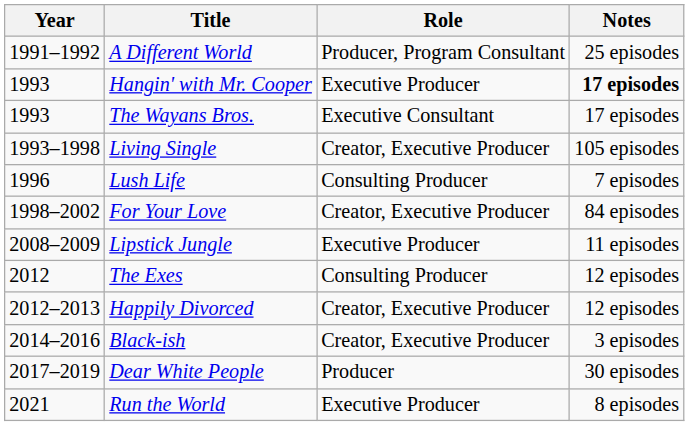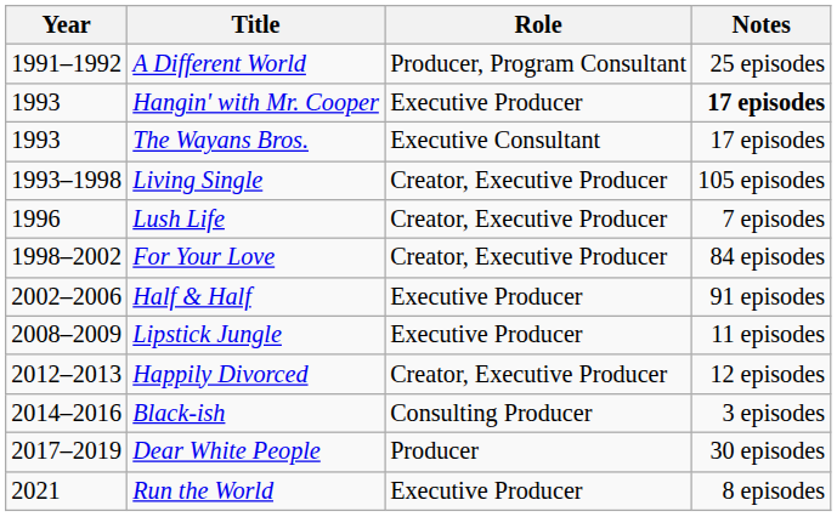Lush Life | Role: Consulting Producer -> Creator, Executive Producer
+ row: 2002–2006 | Half & Half | Executive Producer | 91 episodes
- row: 2012 | The Exes | Consulting Producer | 12 episodes
Black-ish | Role: Creator, Executive Producer -> Consulting Producer
